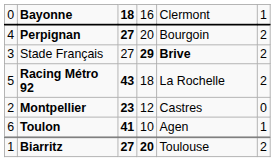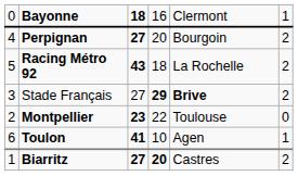rows swapped: Racing Métro 92 <-> Stade Français
Montpellier | column 4: 12 -> 22
Montpellier | column 5: Castres -> Toulouse
Biarritz | column 5: Toulouse -> Castres
